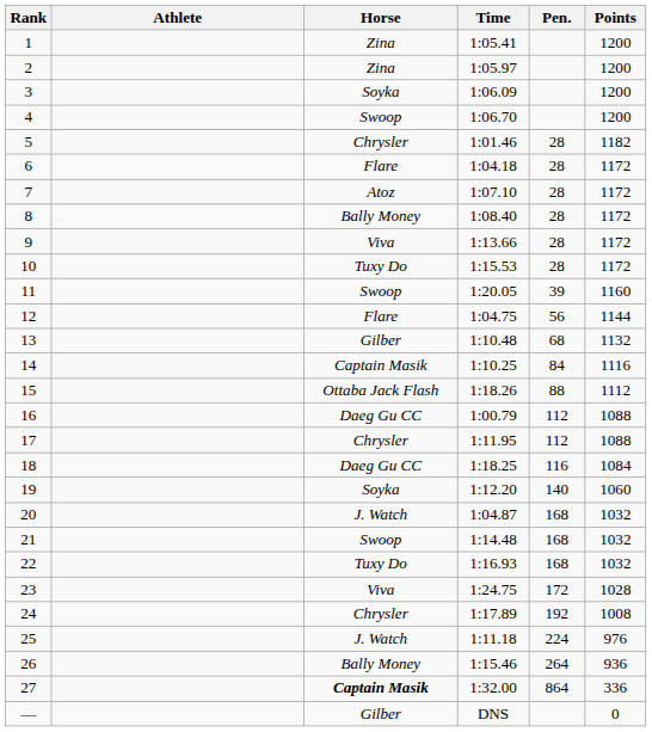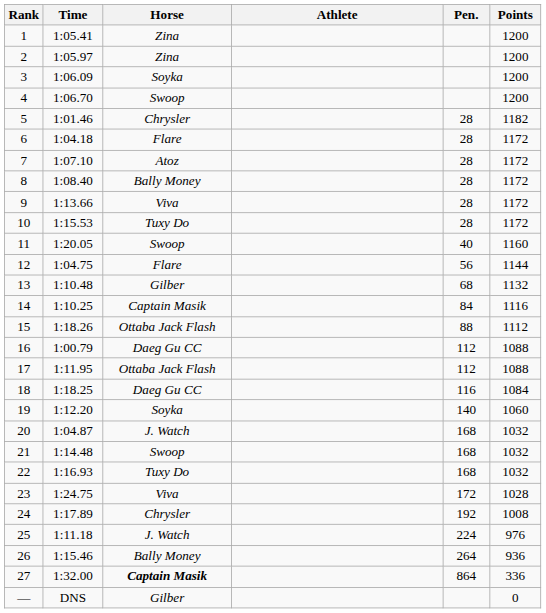columns swapped: Athlete <-> Time
11 | Pen.: 39 -> 40
17 | Horse: Chrysler -> Ottaba Jack Flash
